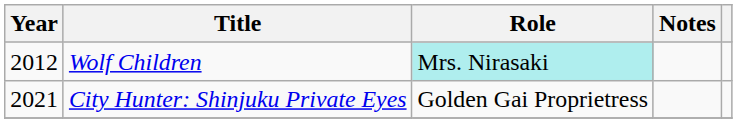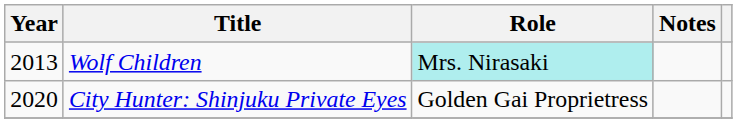Wolf Children | Year: 2012 -> 2013
City Hunter: Shinjuku Private Eyes | Year: 2021 -> 2020
